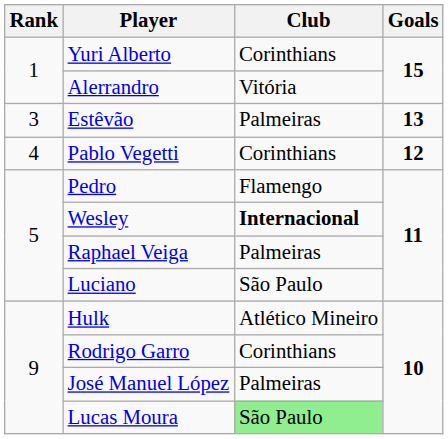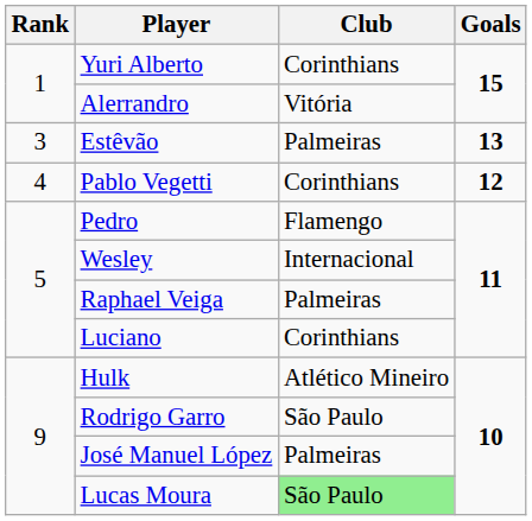Wesley | Club: bold -> normal
Luciano | Club: São Paulo -> Corinthians
Rodrigo Garro | Club: Corinthians -> São Paulo
